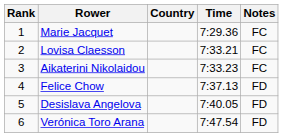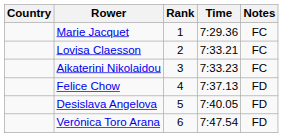columns swapped: Rank <-> Country
